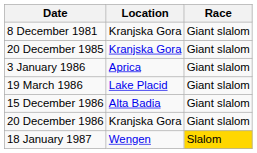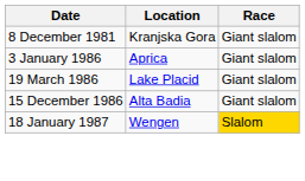- row: 20 December 1985 | Kranjska Gora | Giant slalom
- row: 20 December 1986 | Kranjska Gora | Giant slalom
